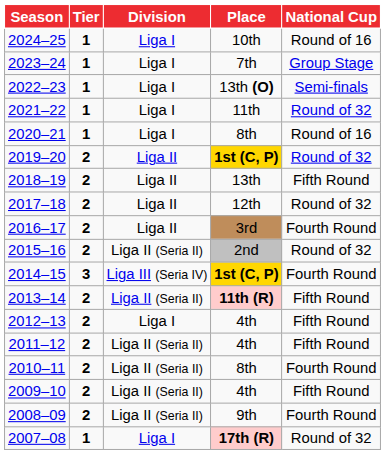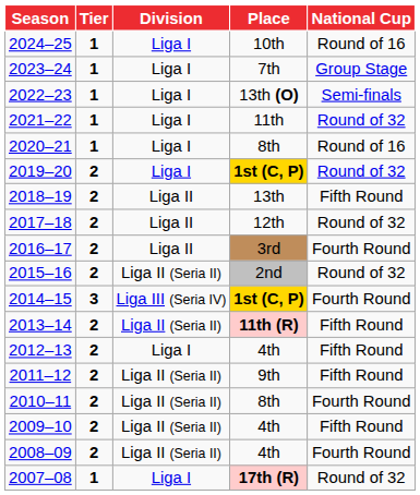2019–20 | Division: Liga II -> Liga I
2011–12 | Place: 4th -> 9th
2008–09 | Place: 9th -> 4th
